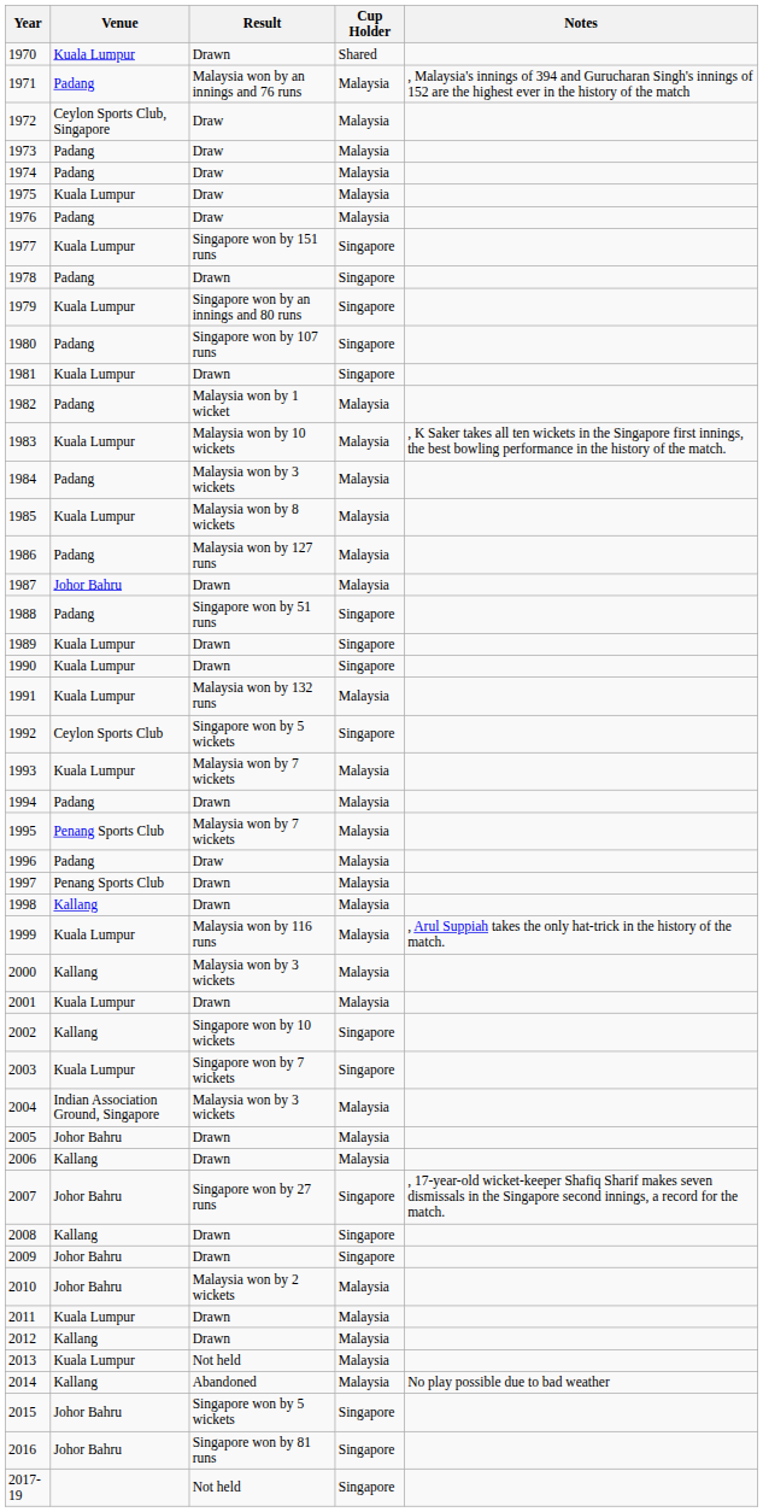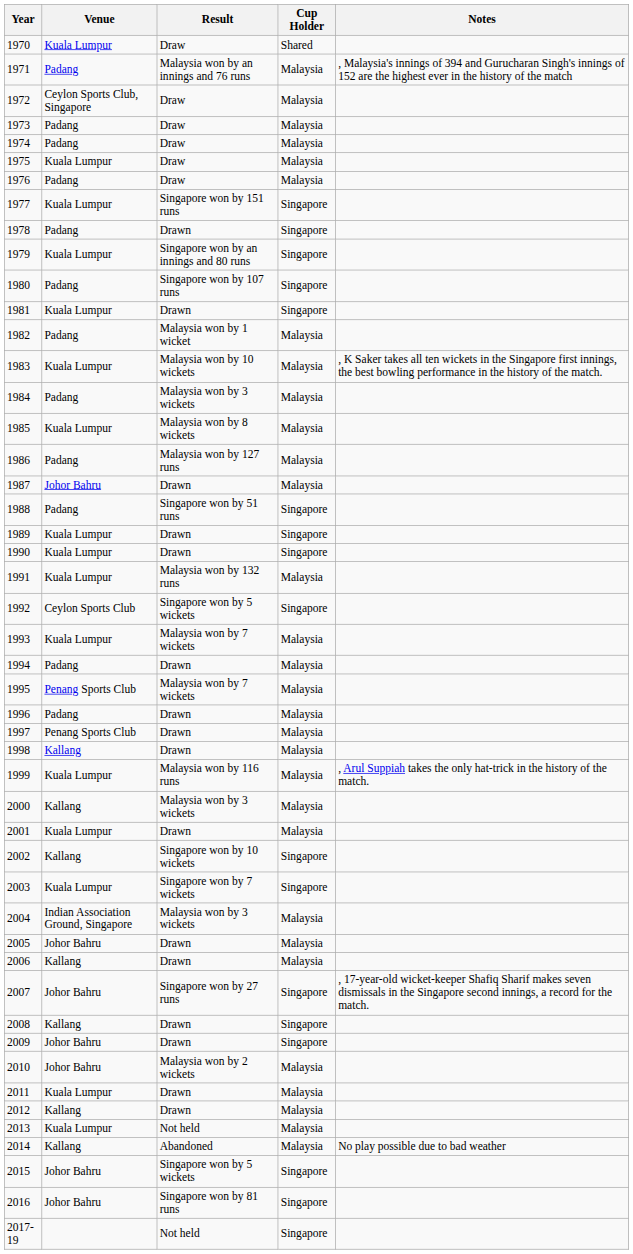1970 | Result: Drawn -> Draw
1996 | Result: Draw -> Drawn
